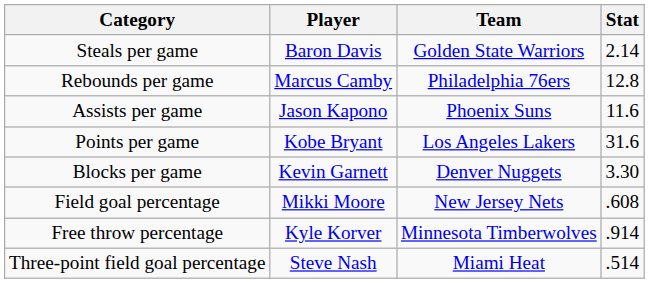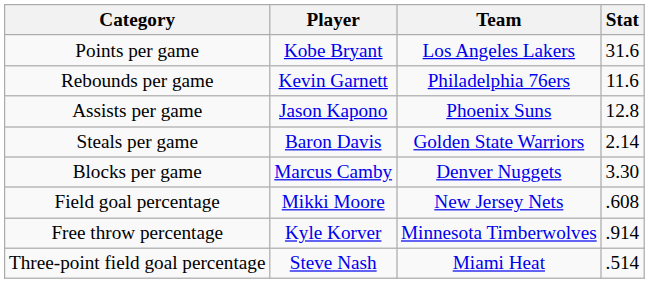rows swapped: Points per game <-> Steals per game
Rebounds per game | Player: Marcus Camby -> Kevin Garnett
Rebounds per game | Stat: 12.8 -> 11.6
Assists per game | Stat: 11.6 -> 12.8
Blocks per game | Player: Kevin Garnett -> Marcus Camby
